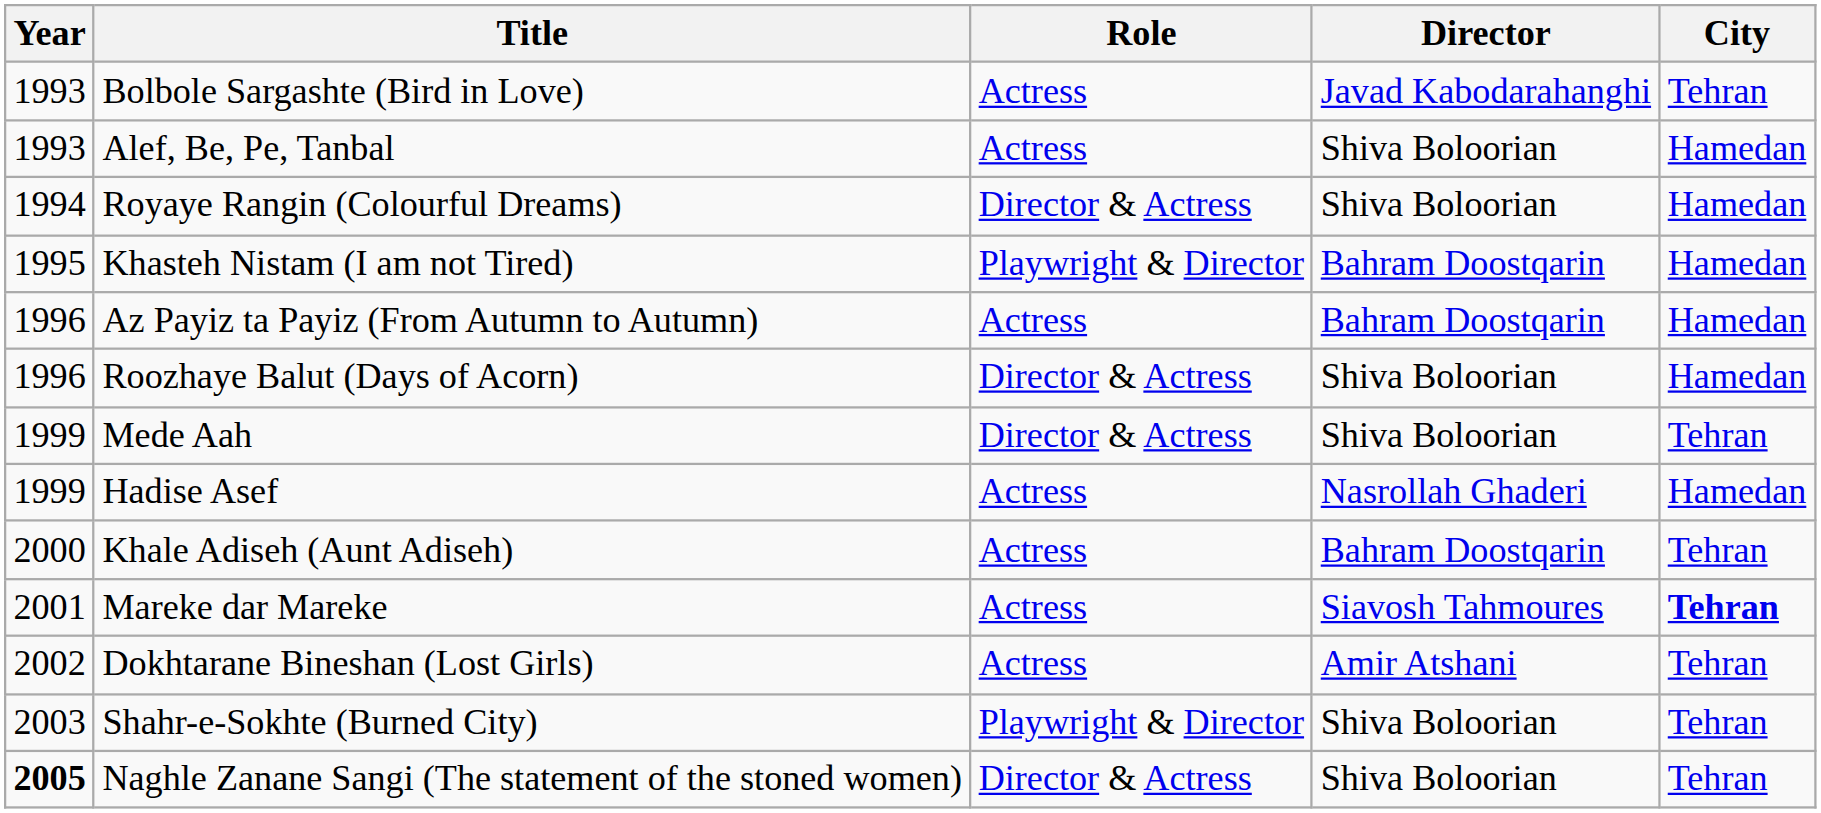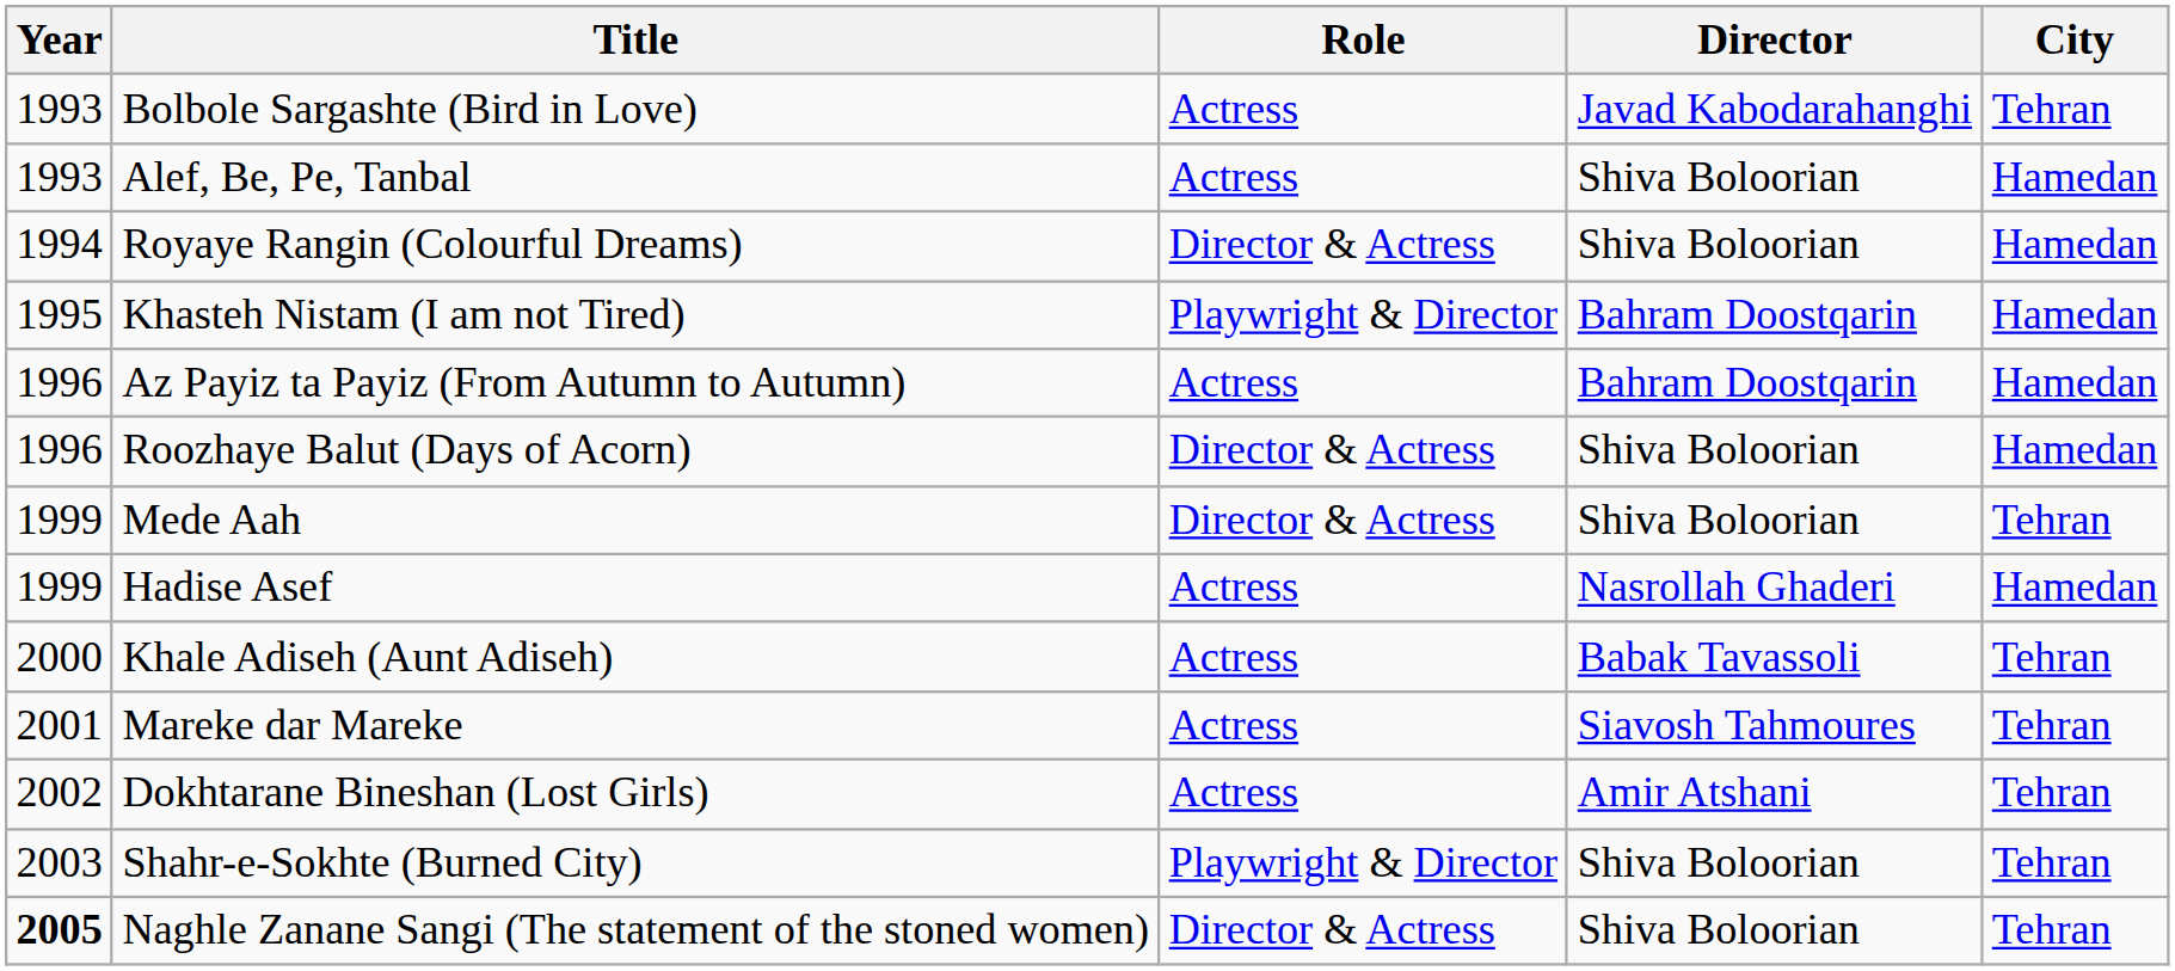Khale Adiseh (Aunt Adiseh) | Director: Bahram Doostqarin -> Babak Tavassoli
Mareke dar Mareke | City: bold -> normal
